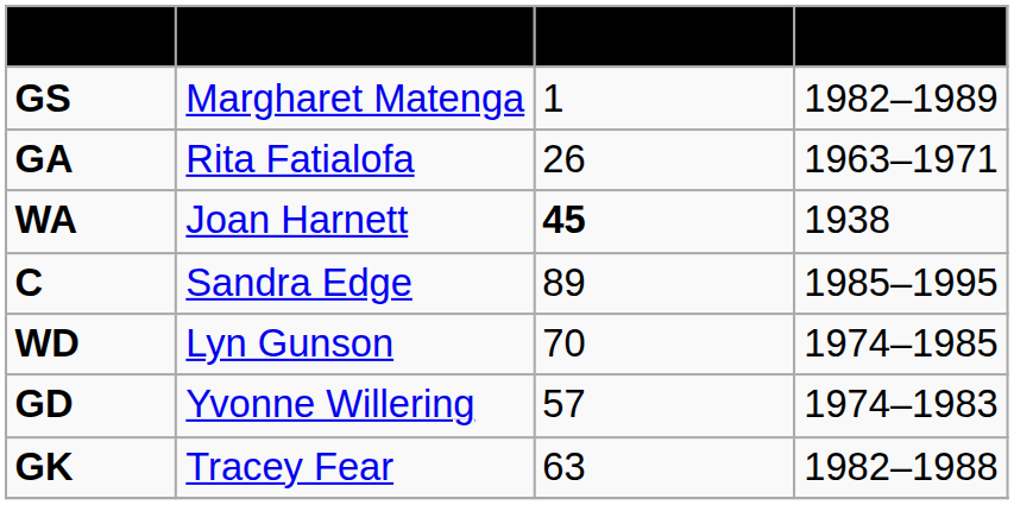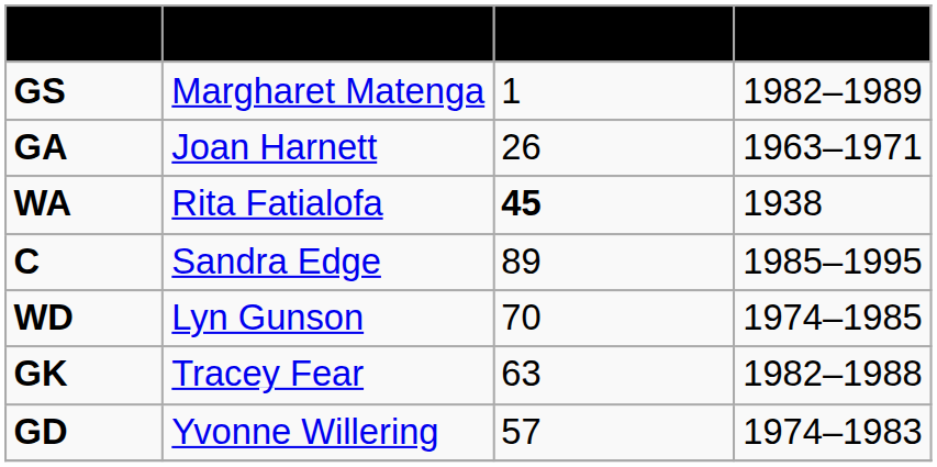GA | Player: Rita Fatialofa -> Joan Harnett
WA | Player: Joan Harnett -> Rita Fatialofa
rows swapped: GD <-> GK
